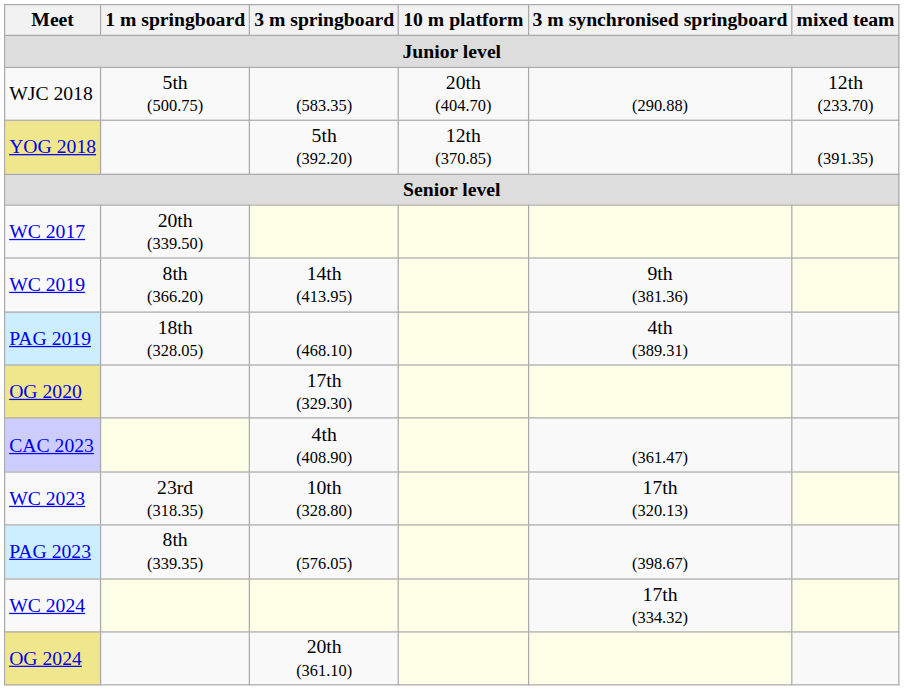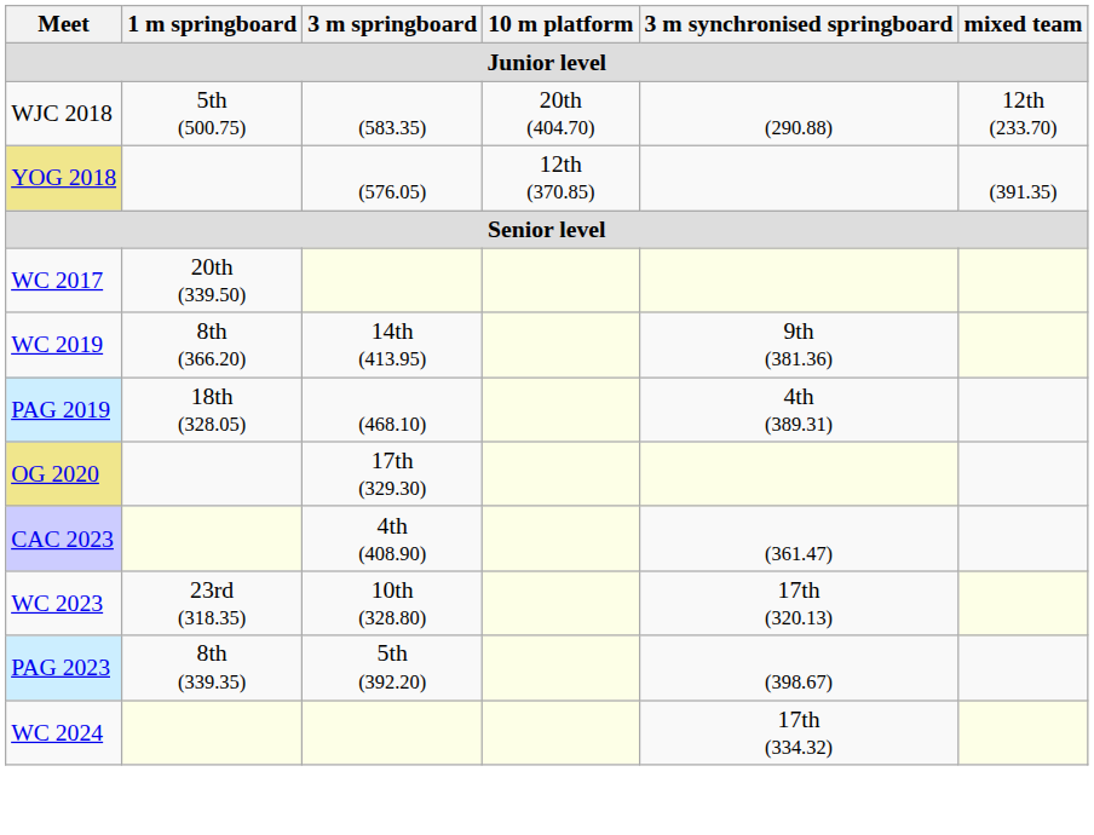YOG 2018 | 3 m springboard: 5th (392.20) -> (576.05)
PAG 2023 | 3 m springboard: (576.05) -> 5th (392.20)
- row: OG 2024 | 20th (361.10)
